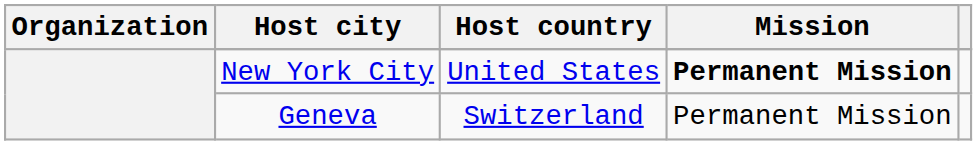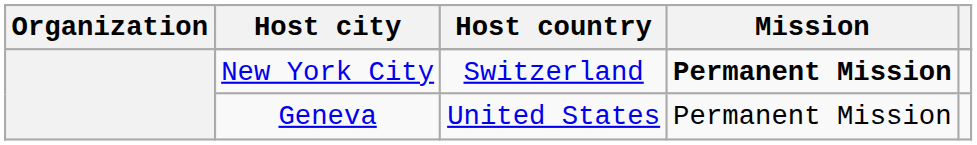New York City | Host country: United States -> Switzerland
Geneva | Host country: Switzerland -> United States
